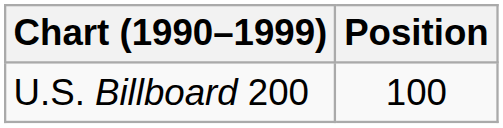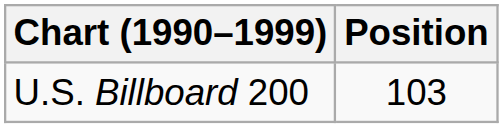U.S. Billboard 200 | Position: 100 -> 103
